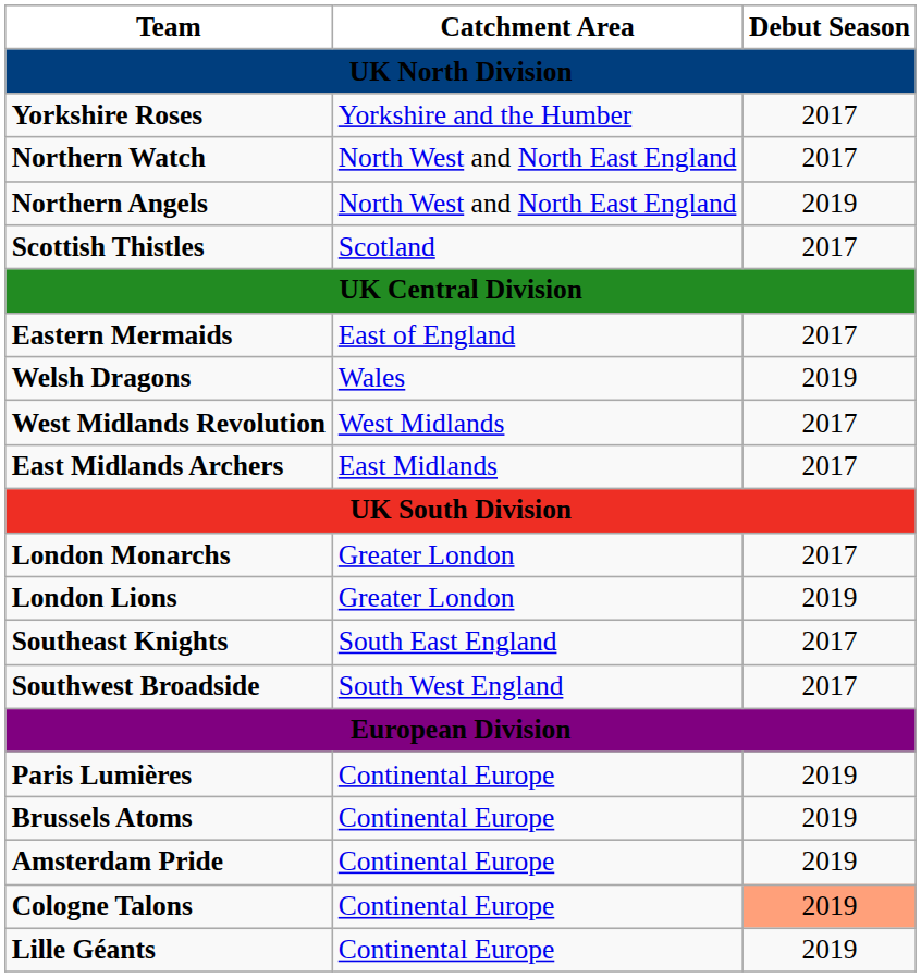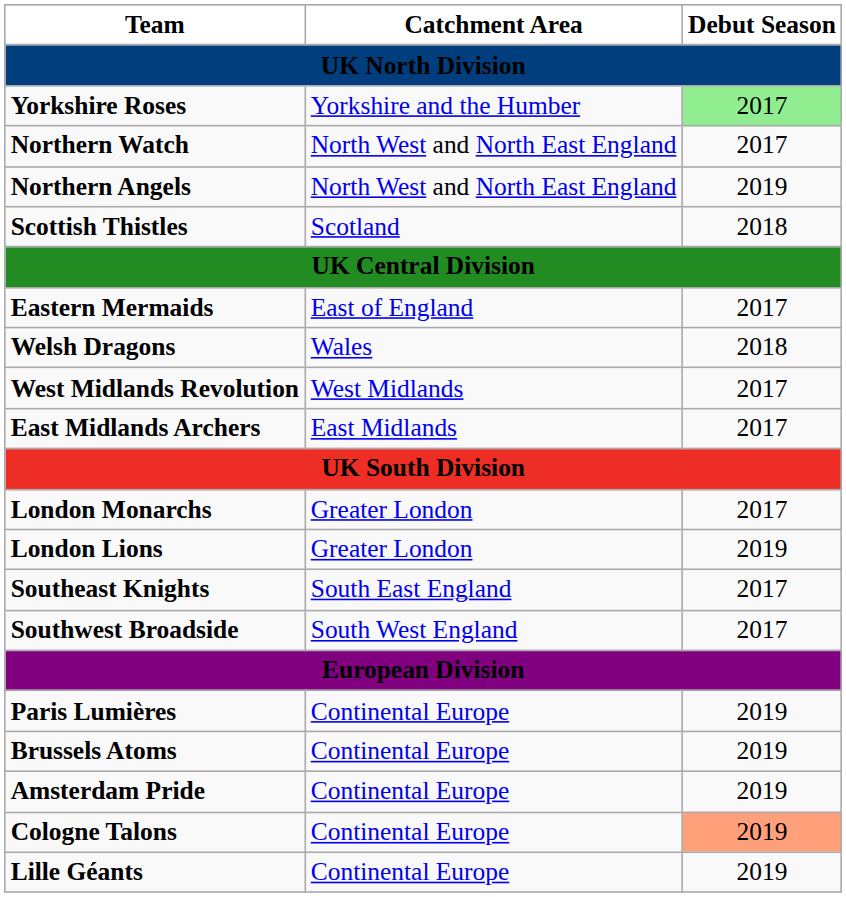Yorkshire Roses | Debut Season: no background -> lightgreen background
Scottish Thistles | Debut Season: 2017 -> 2018
Welsh Dragons | Debut Season: 2019 -> 2018
